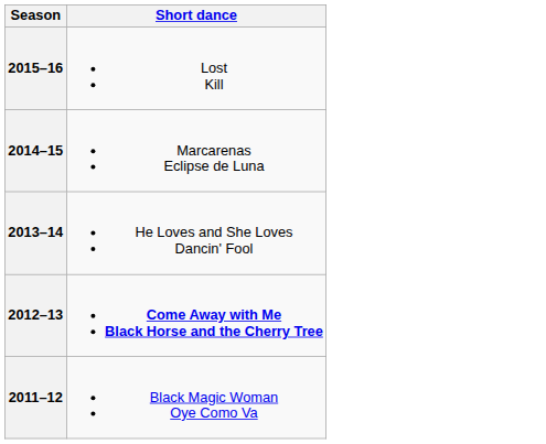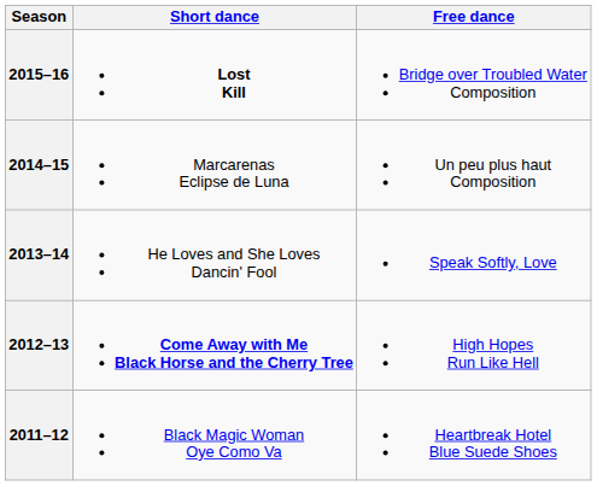+ column: Free dance | Bridge over Troubled Water Composition | Un peu plus haut Composition | Speak Softly, Love | High Hopes Run Like Hell | Heartbreak Hotel Blue Suede Shoes
2015–16 | Short dance: normal -> bold
